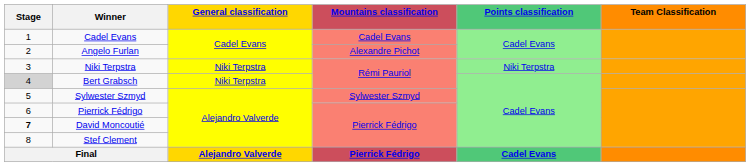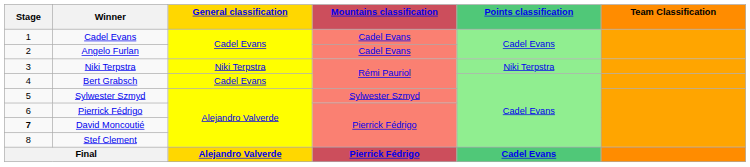Angelo Furlan | Mountains classification: Alexandre Pichot -> Cadel Evans
Bert Grabsch | Stage: lightgrey background -> no background
Bert Grabsch | General classification: Niki Terpstra -> Cadel Evans
